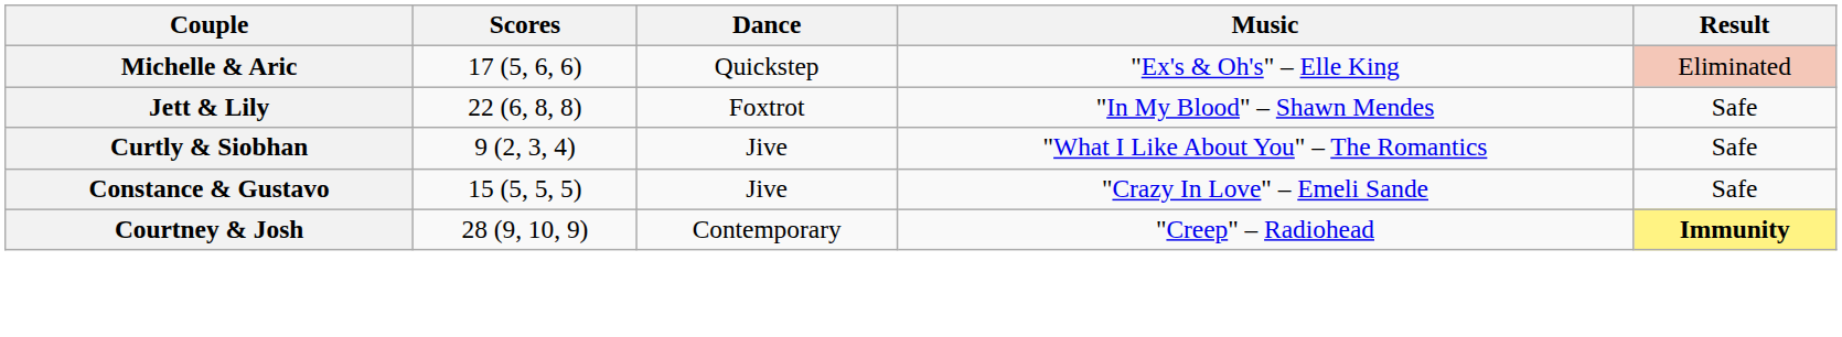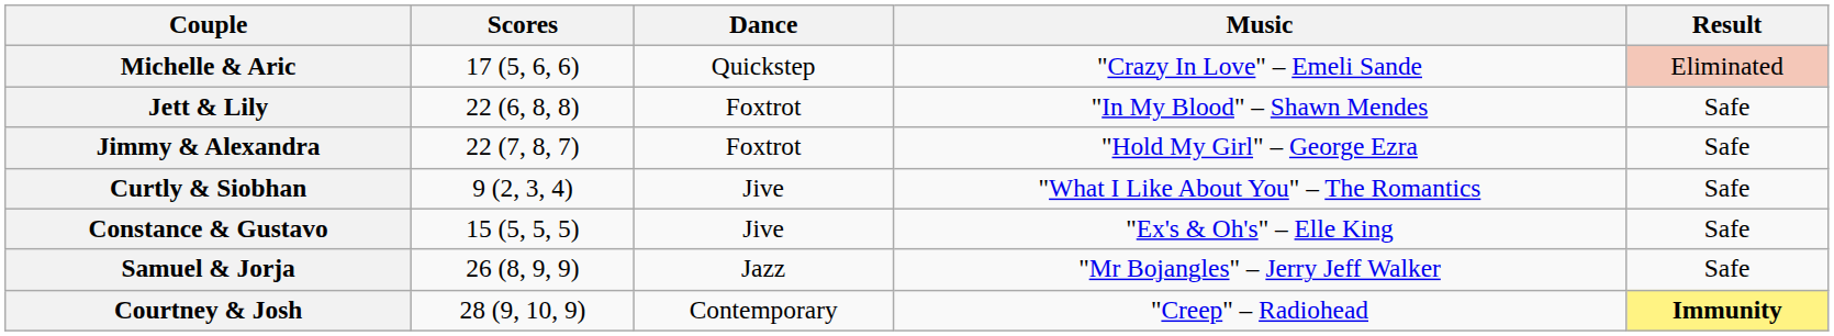Michelle & Aric | Music: "Ex's & Oh's" – Elle King -> "Crazy In Love" – Emeli Sande
+ row: Jimmy & Alexandra | 22 (7, 8, 7) | Foxtrot | "Hold My Girl" – George Ezra | Safe
Constance & Gustavo | Music: "Crazy In Love" – Emeli Sande -> "Ex's & Oh's" – Elle King
+ row: Samuel & Jorja | 26 (8, 9, 9) | Jazz | "Mr Bojangles" – Jerry Jeff Walker | Safe
